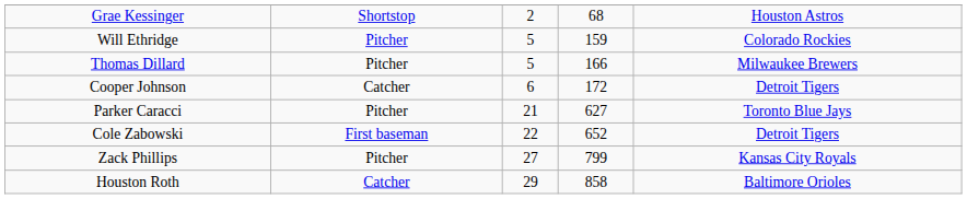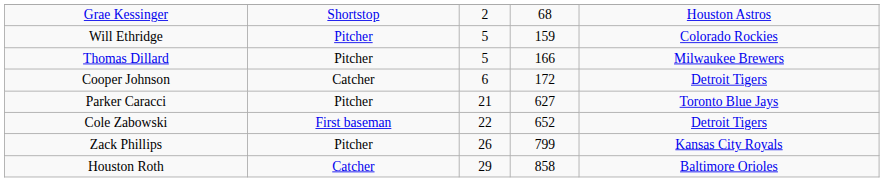Zack Phillips | column 3: 27 -> 26
